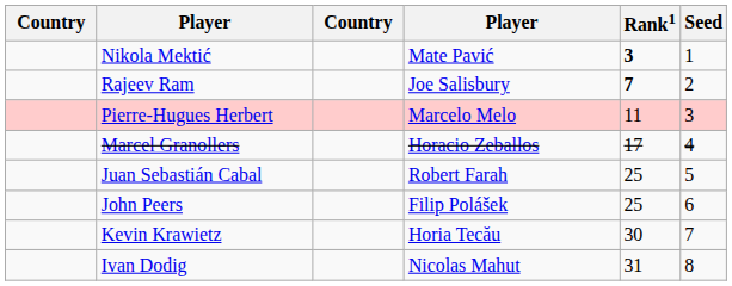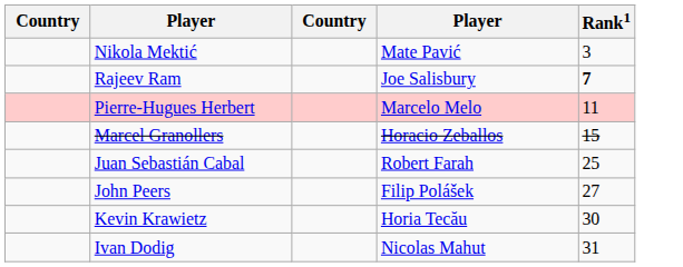- column: Seed | 1 | 2 | 3 | 4 | 5 | 6 | 7 | 8
Nikola Mektić | Rank1: bold -> normal
Marcel Granollers | Rank1: 17 -> 15
John Peers | Rank1: 25 -> 27
